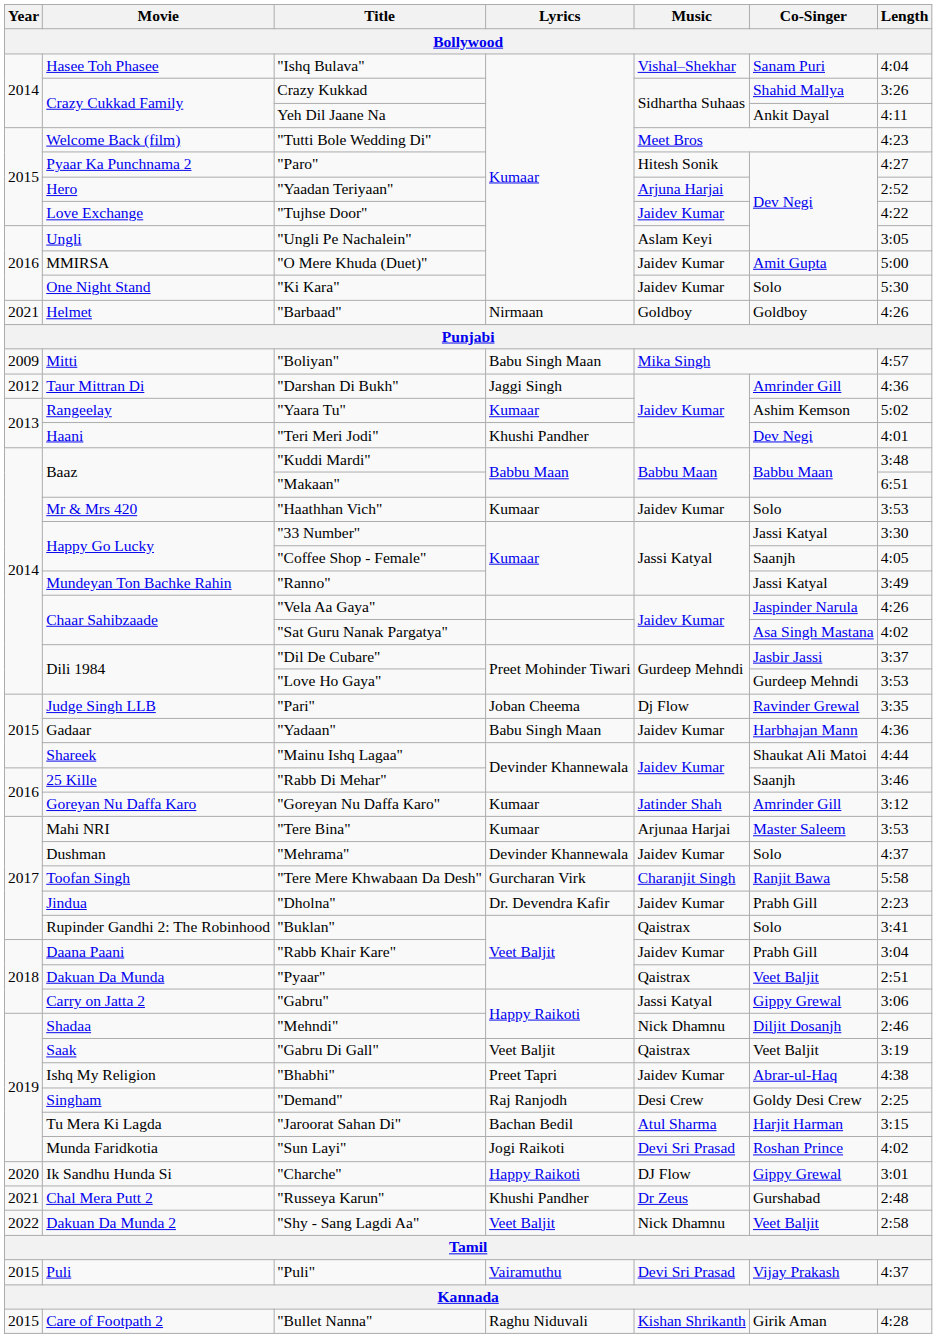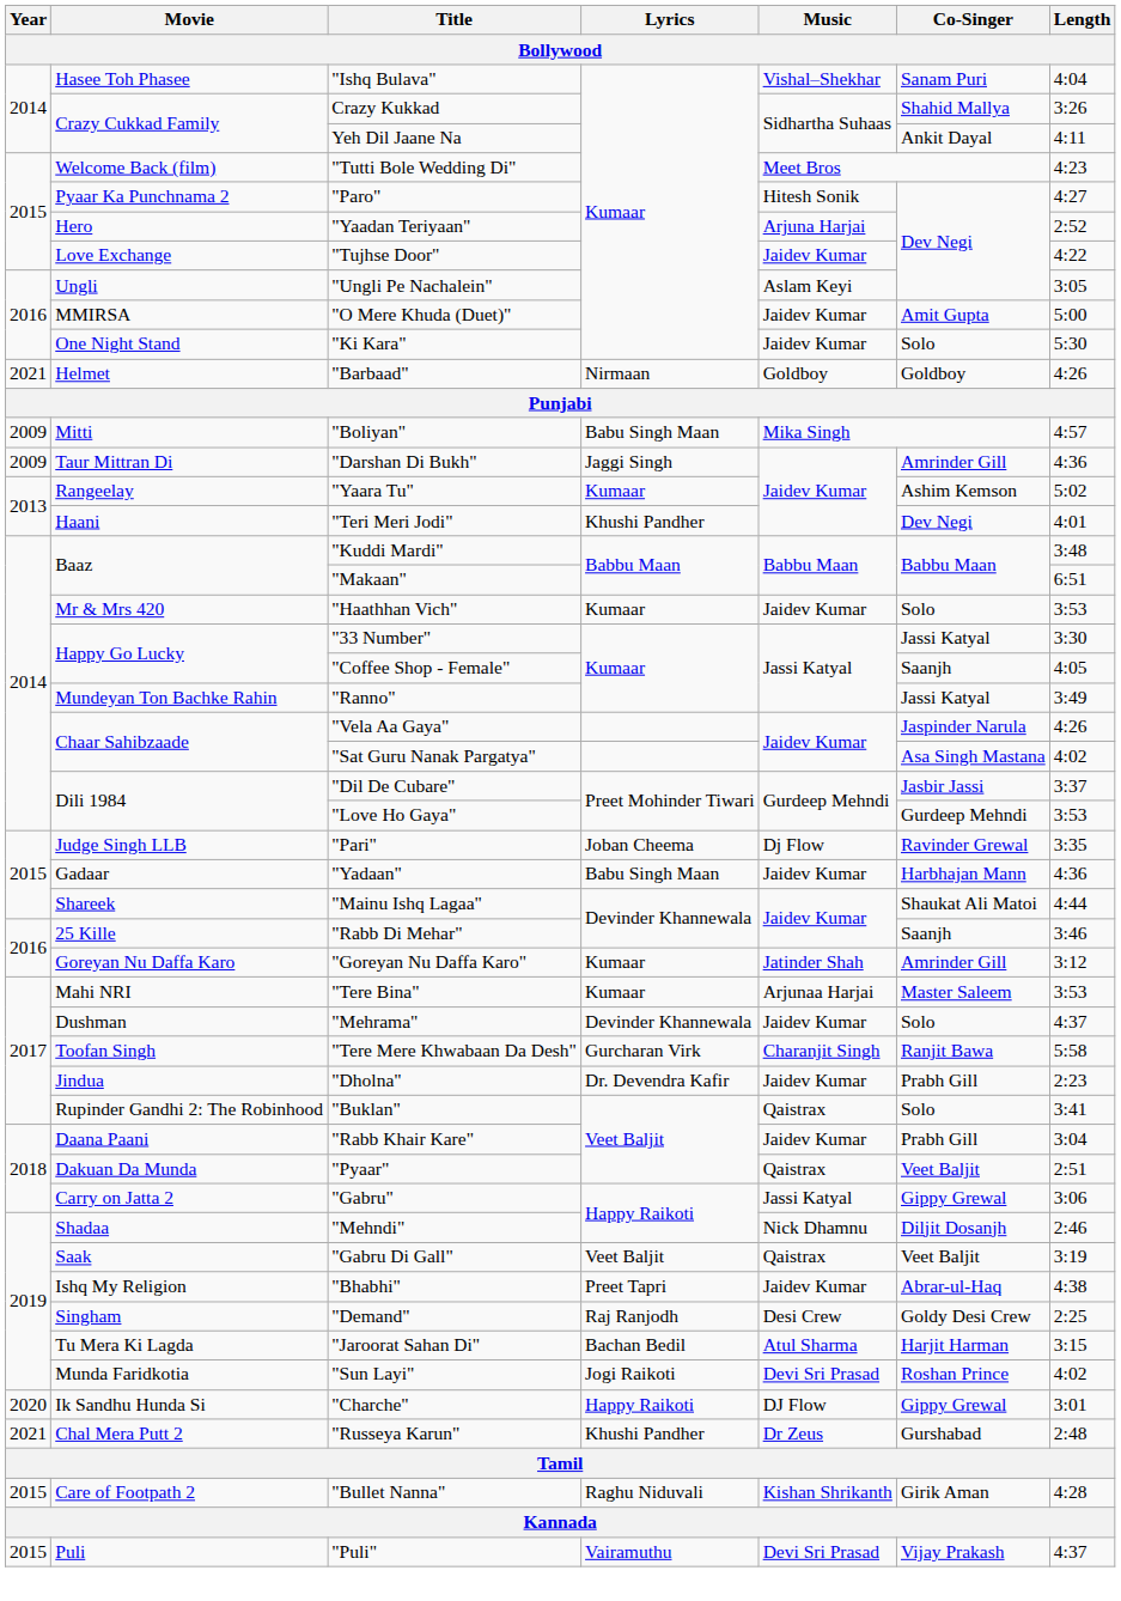"Darshan Di Bukh" | Year: 2012 -> 2009
- row: 2022 | Dakuan Da Munda 2 | "Shy - Sang Lagdi Aa" | Veet Baljit | Nick Dhamnu | Veet Baljit | 2:58
rows swapped: "Puli" <-> "Bullet Nanna"
